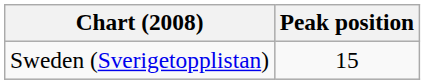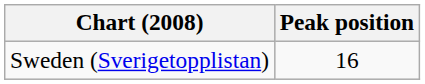Sweden (Sverigetopplistan) | Peak position: 15 -> 16
